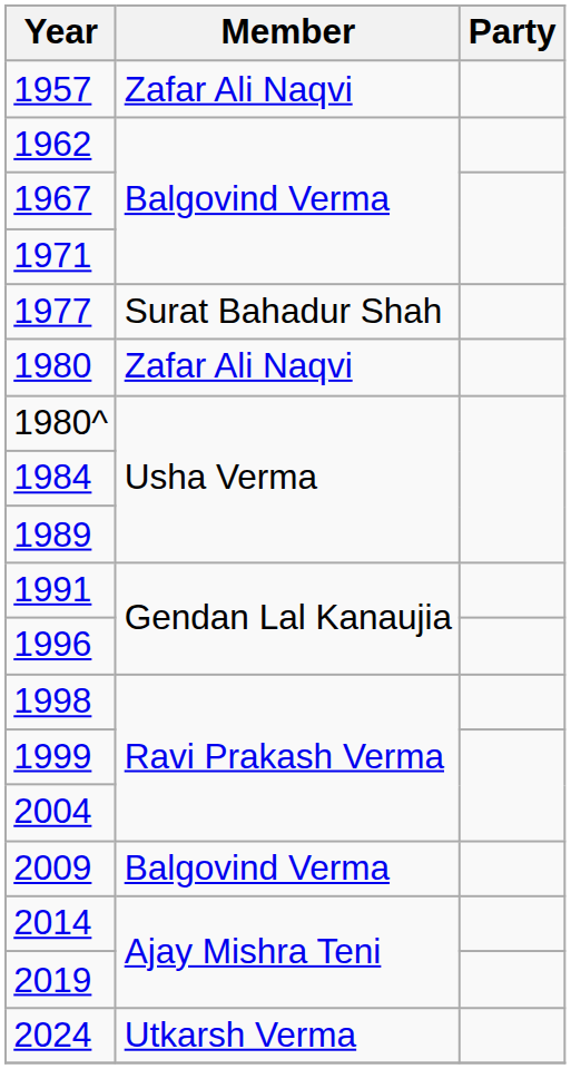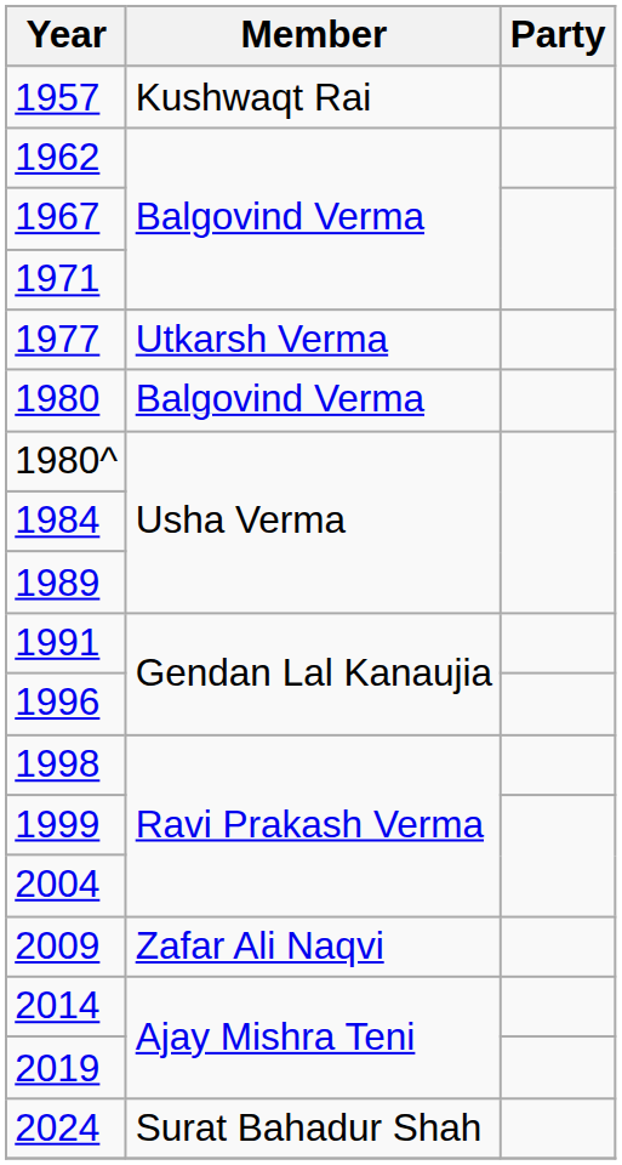1957 | Member: Zafar Ali Naqvi -> Kushwaqt Rai
1977 | Member: Surat Bahadur Shah -> Utkarsh Verma
1980 | Member: Zafar Ali Naqvi -> Balgovind Verma
2009 | Member: Balgovind Verma -> Zafar Ali Naqvi
2024 | Member: Utkarsh Verma -> Surat Bahadur Shah
